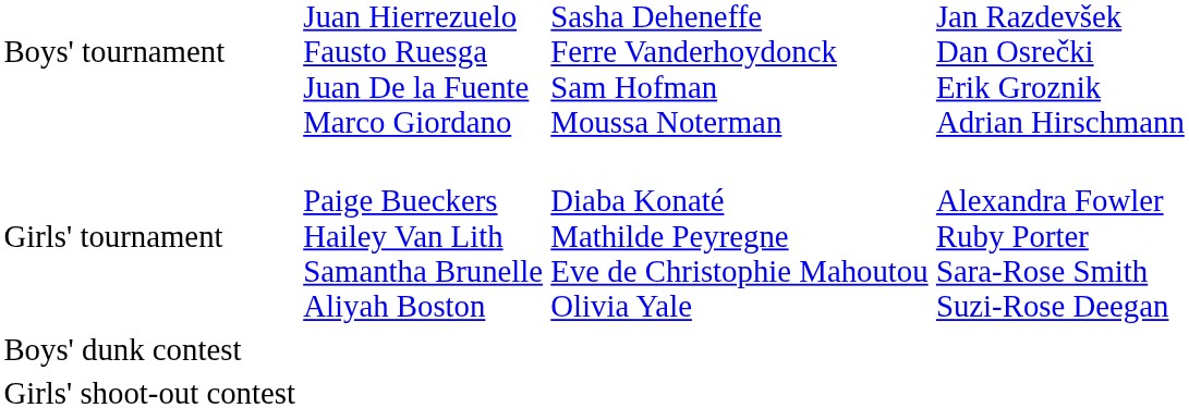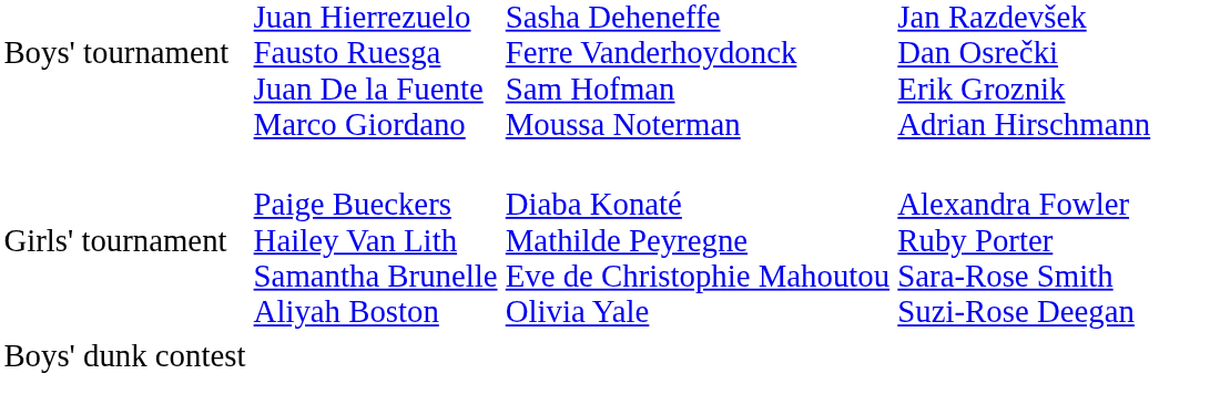- row: Girls' shoot-out contest
